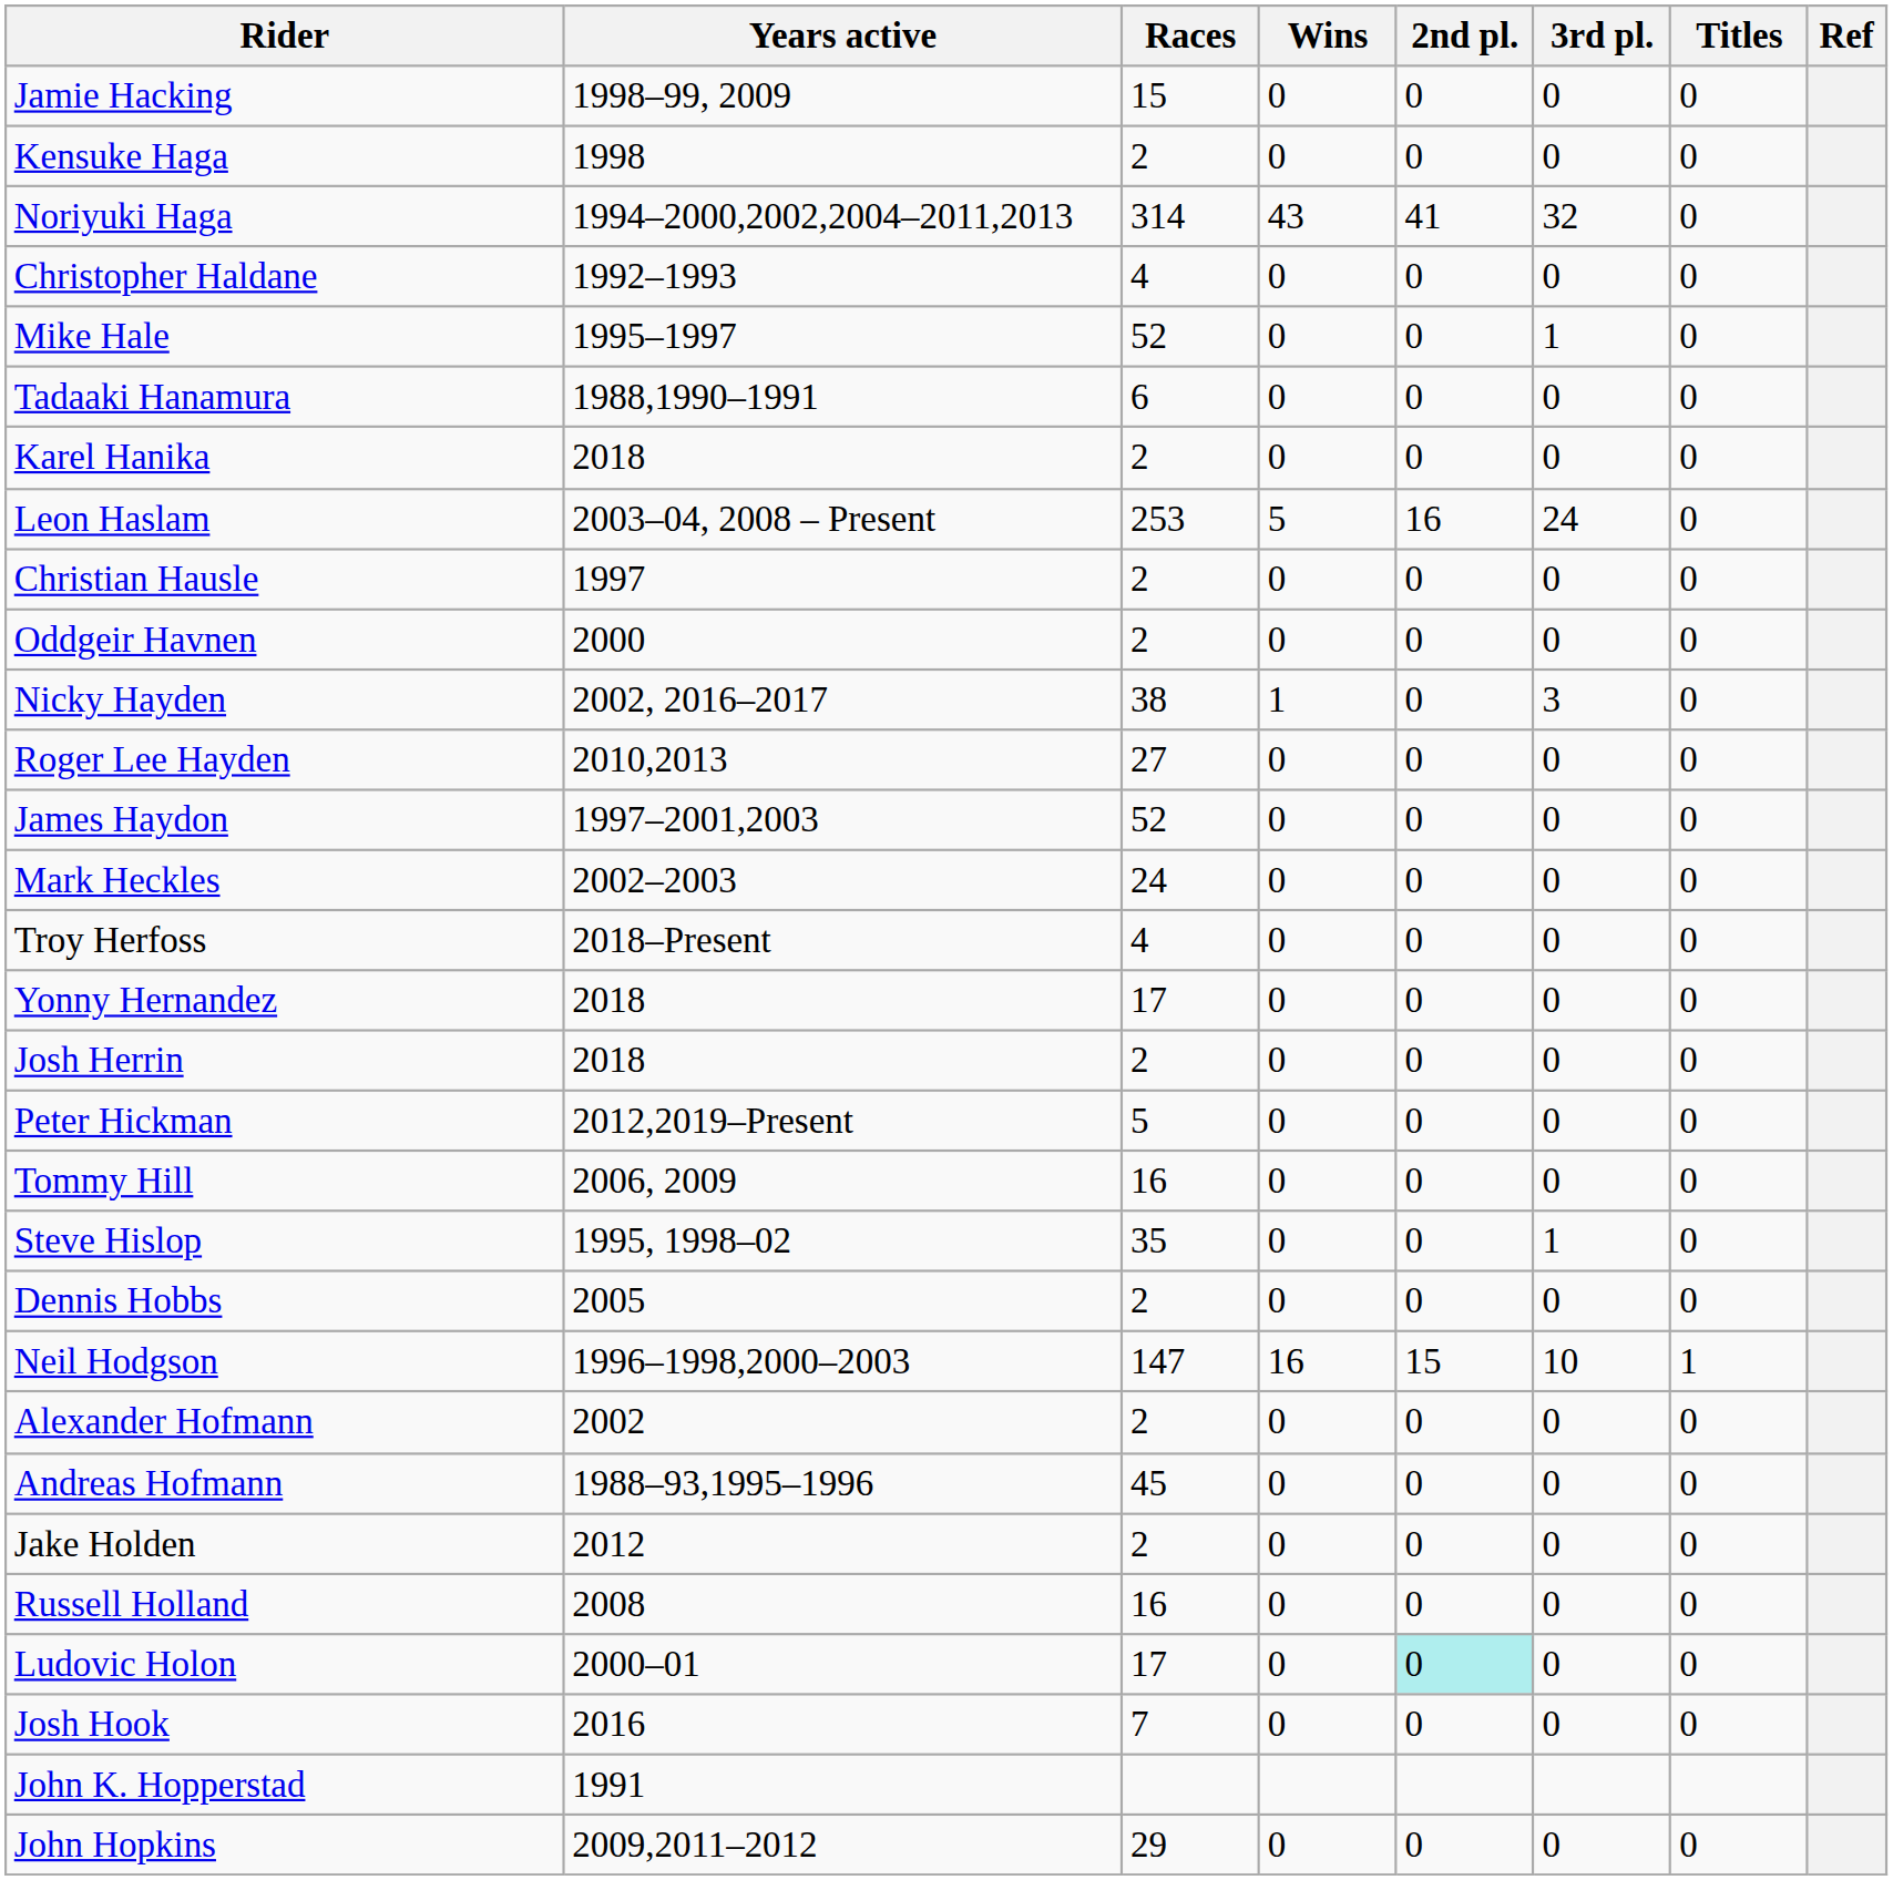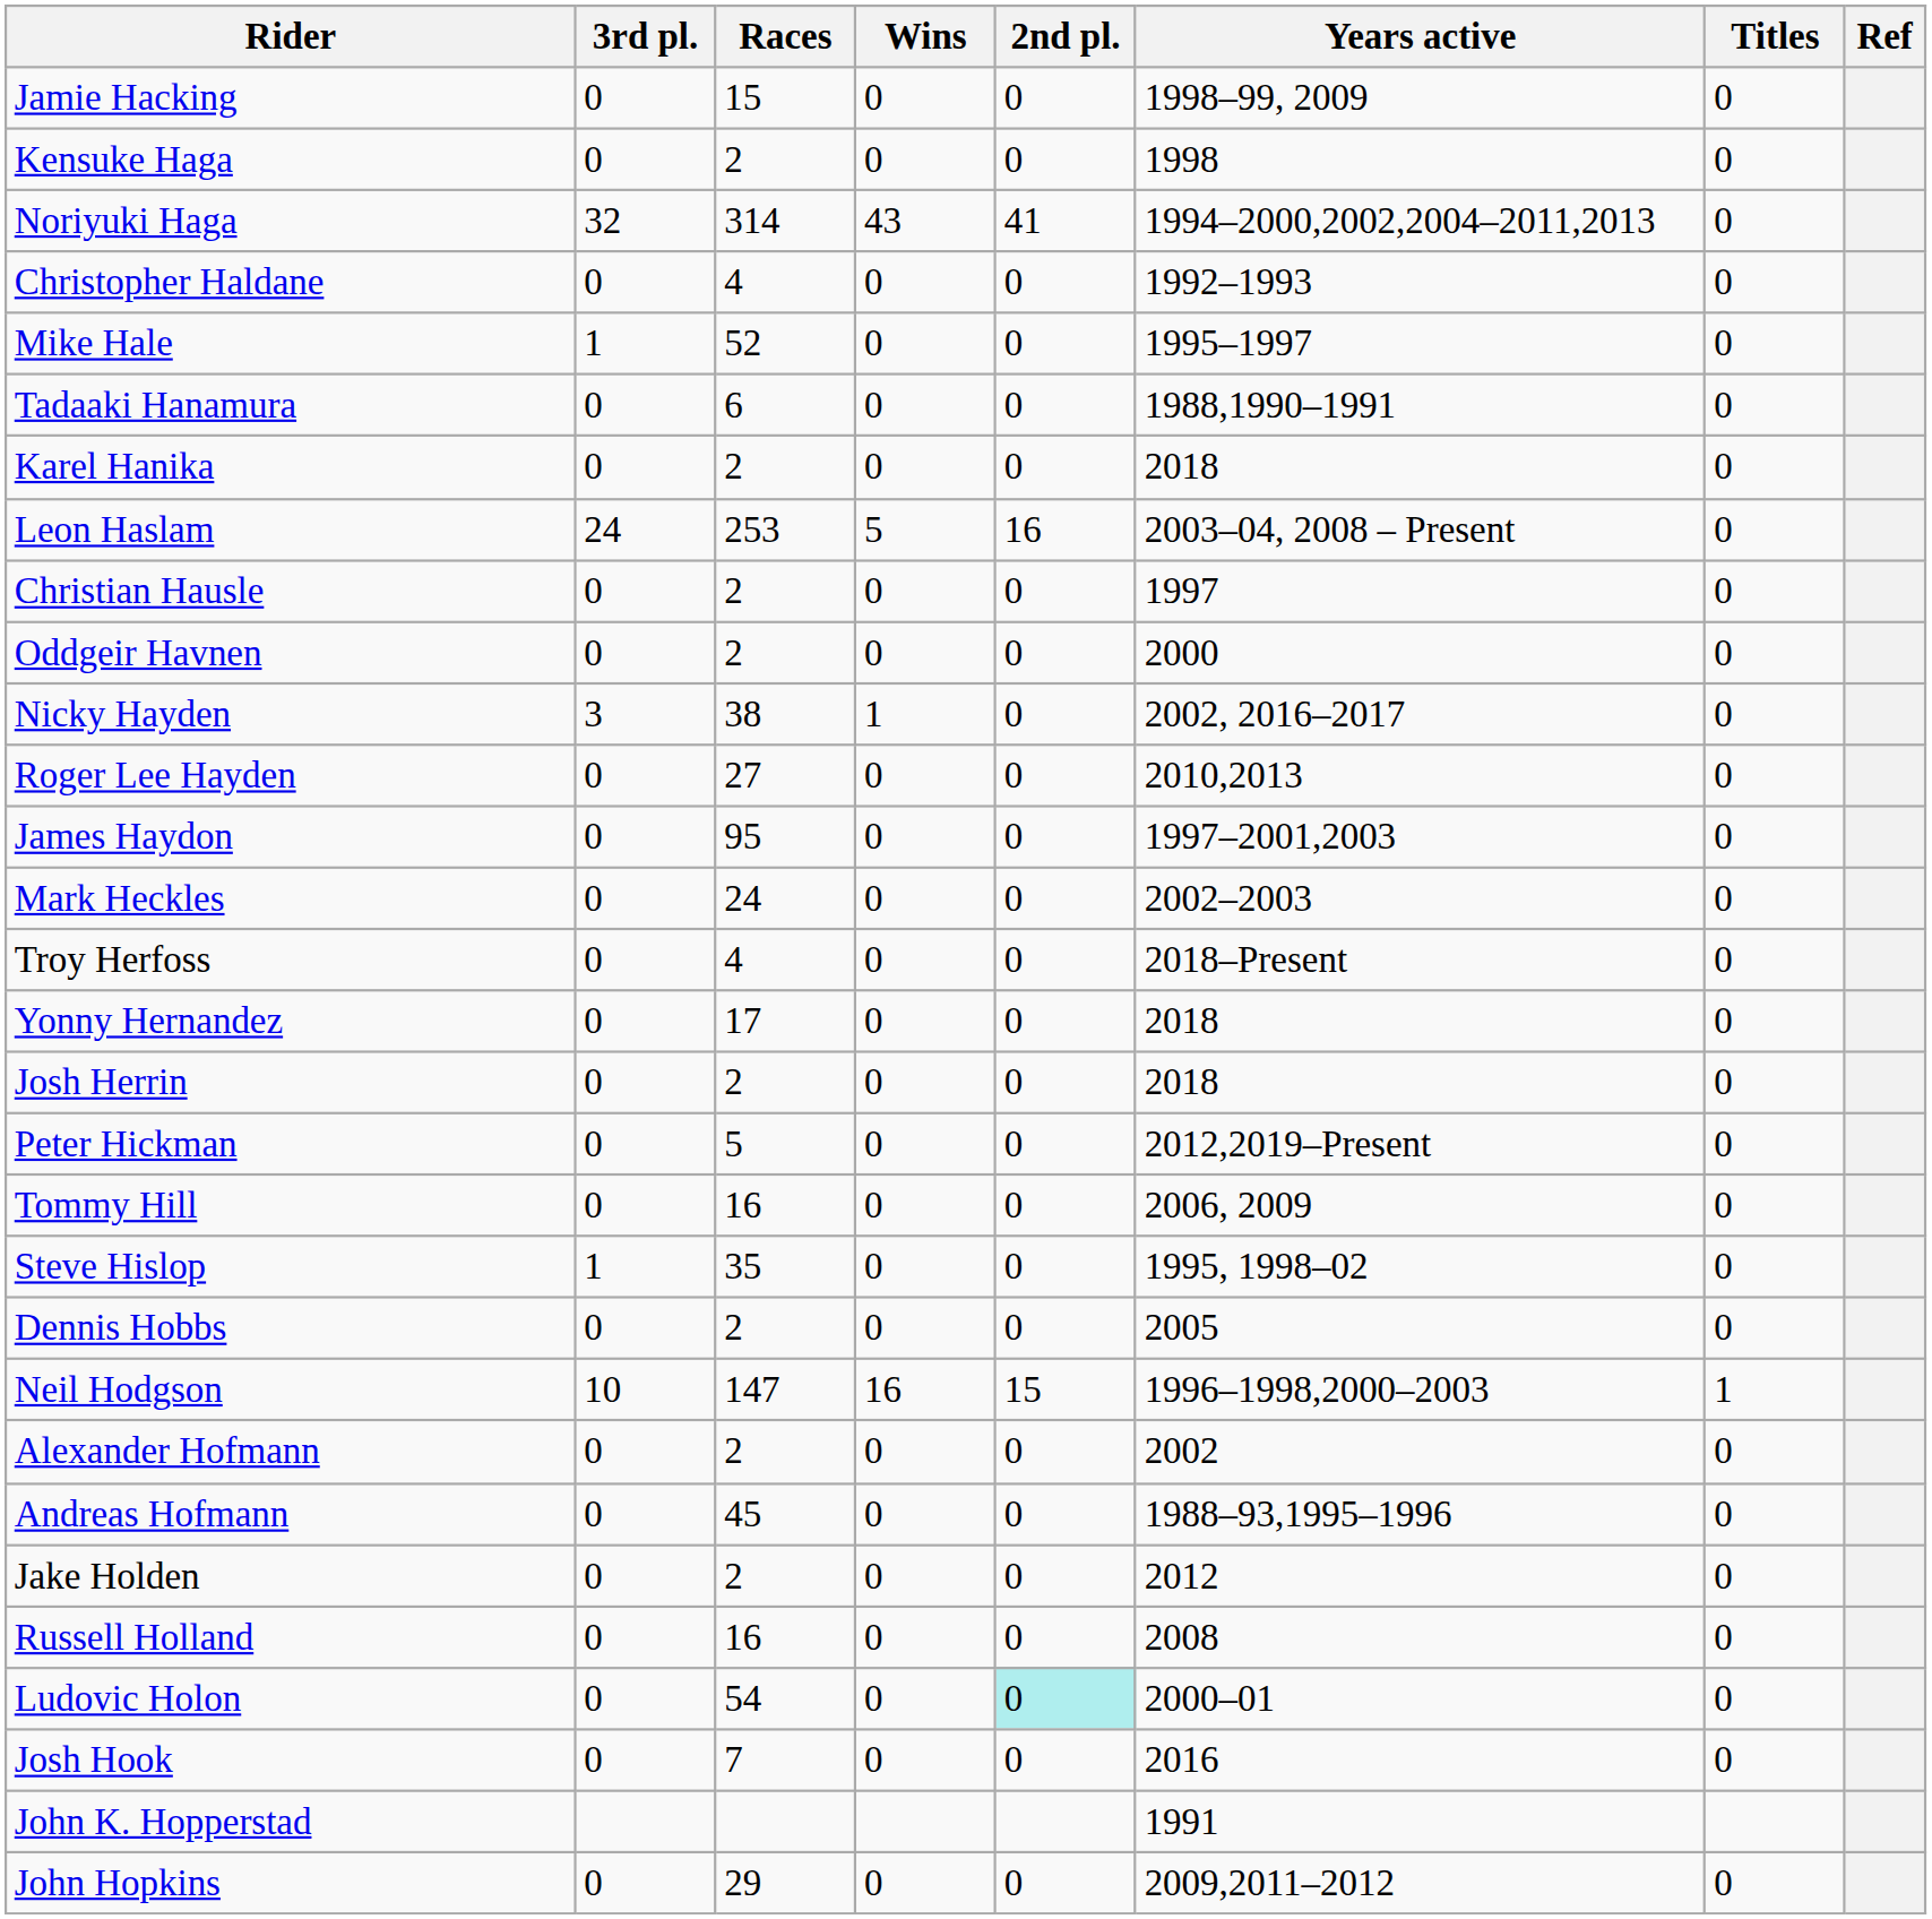columns swapped: Years active <-> 3rd pl.
James Haydon | Races: 52 -> 95
Ludovic Holon | Races: 17 -> 54
